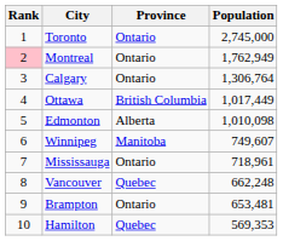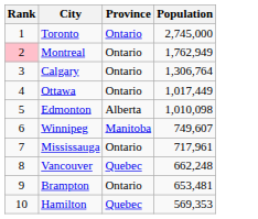Ottawa | Province: British Columbia -> Ontario
Mississauga | Population: 718,961 -> 717,961
